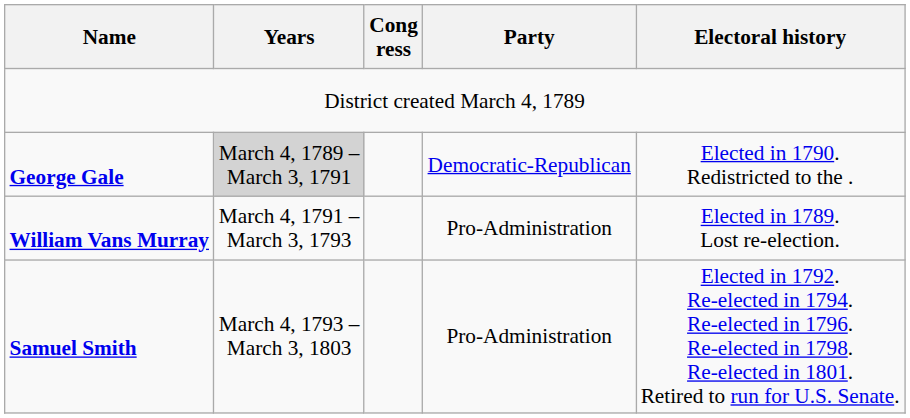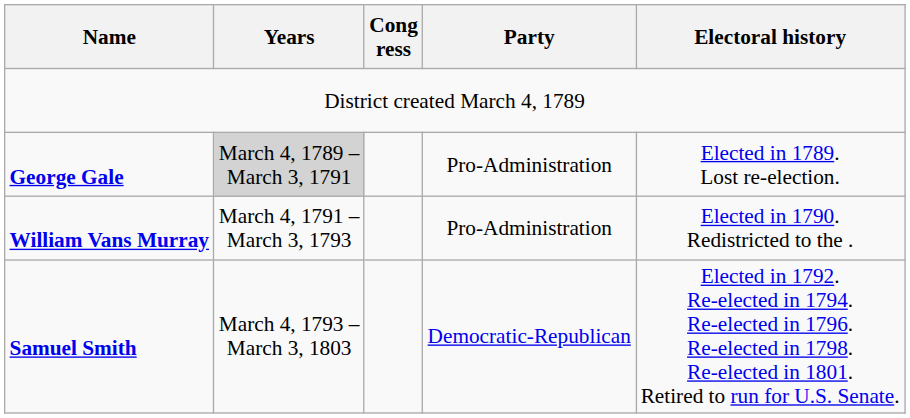George Gale | Party: Democratic-Republican -> Pro-Administration
George Gale | Electoral history: Elected in 1790. Redistricted to the . -> Elected in 1789. Lost re-election.
William Vans Murray | Electoral history: Elected in 1789. Lost re-election. -> Elected in 1790. Redistricted to the .
Samuel Smith | Party: Pro-Administration -> Democratic-Republican
